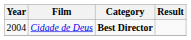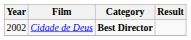Cidade de Deus | Year: 2004 -> 2002
